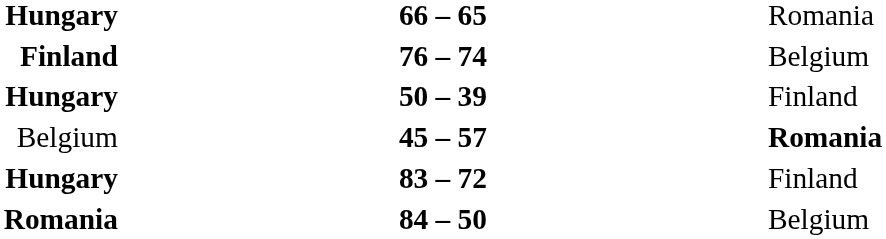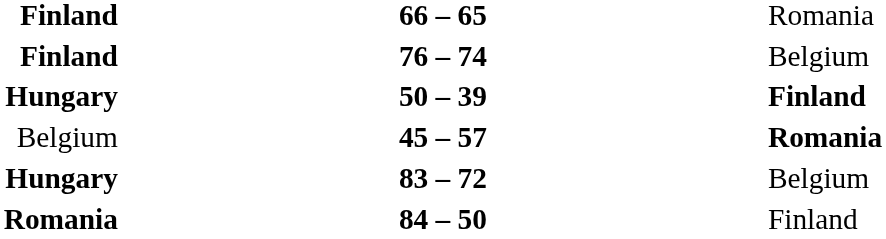66 – 65 | column 1: Hungary -> Finland
50 – 39 | column 3: normal -> bold
83 – 72 | column 3: Finland -> Belgium
84 – 50 | column 3: Belgium -> Finland
